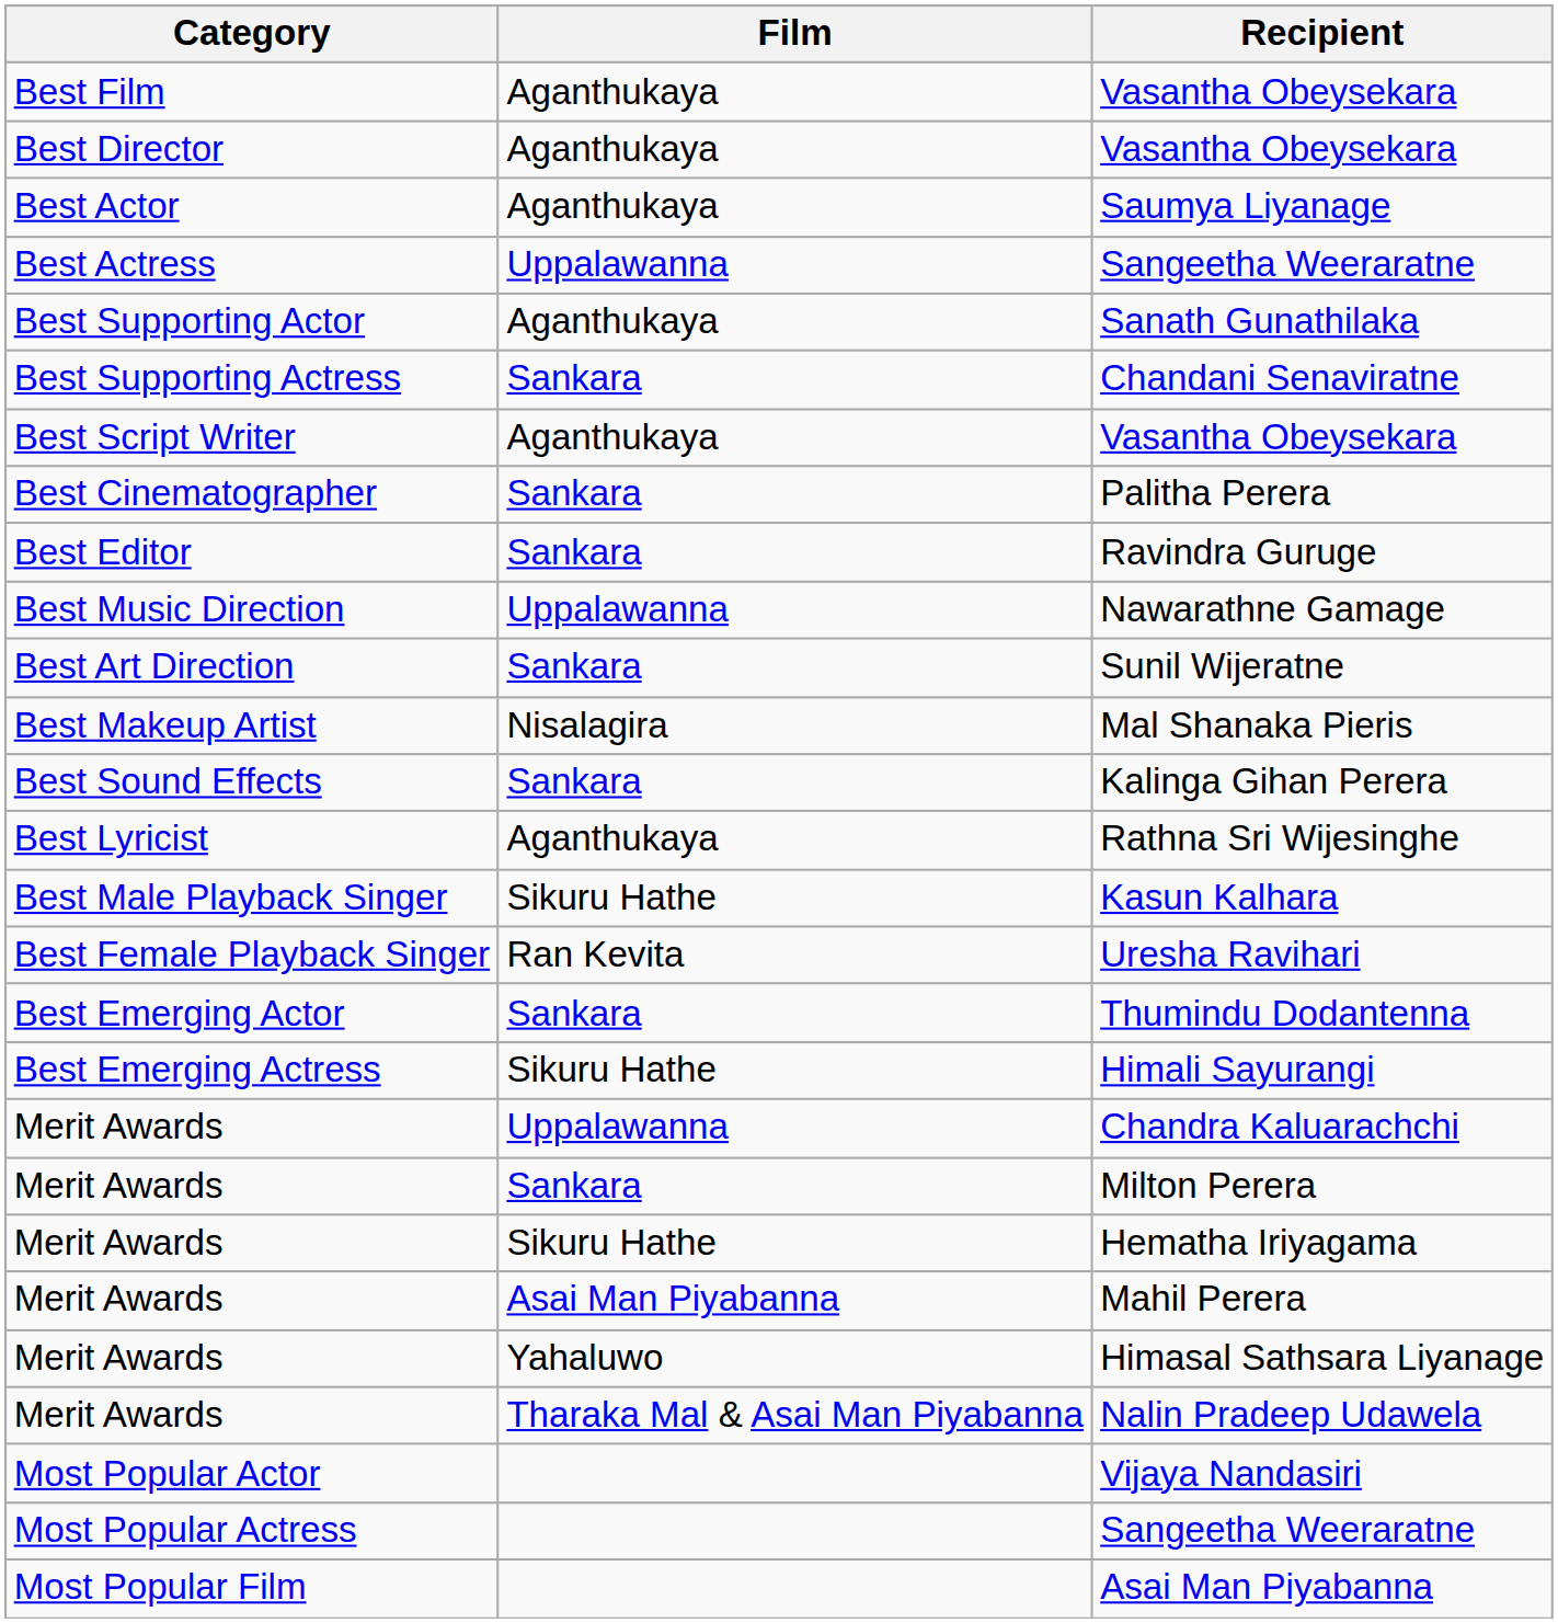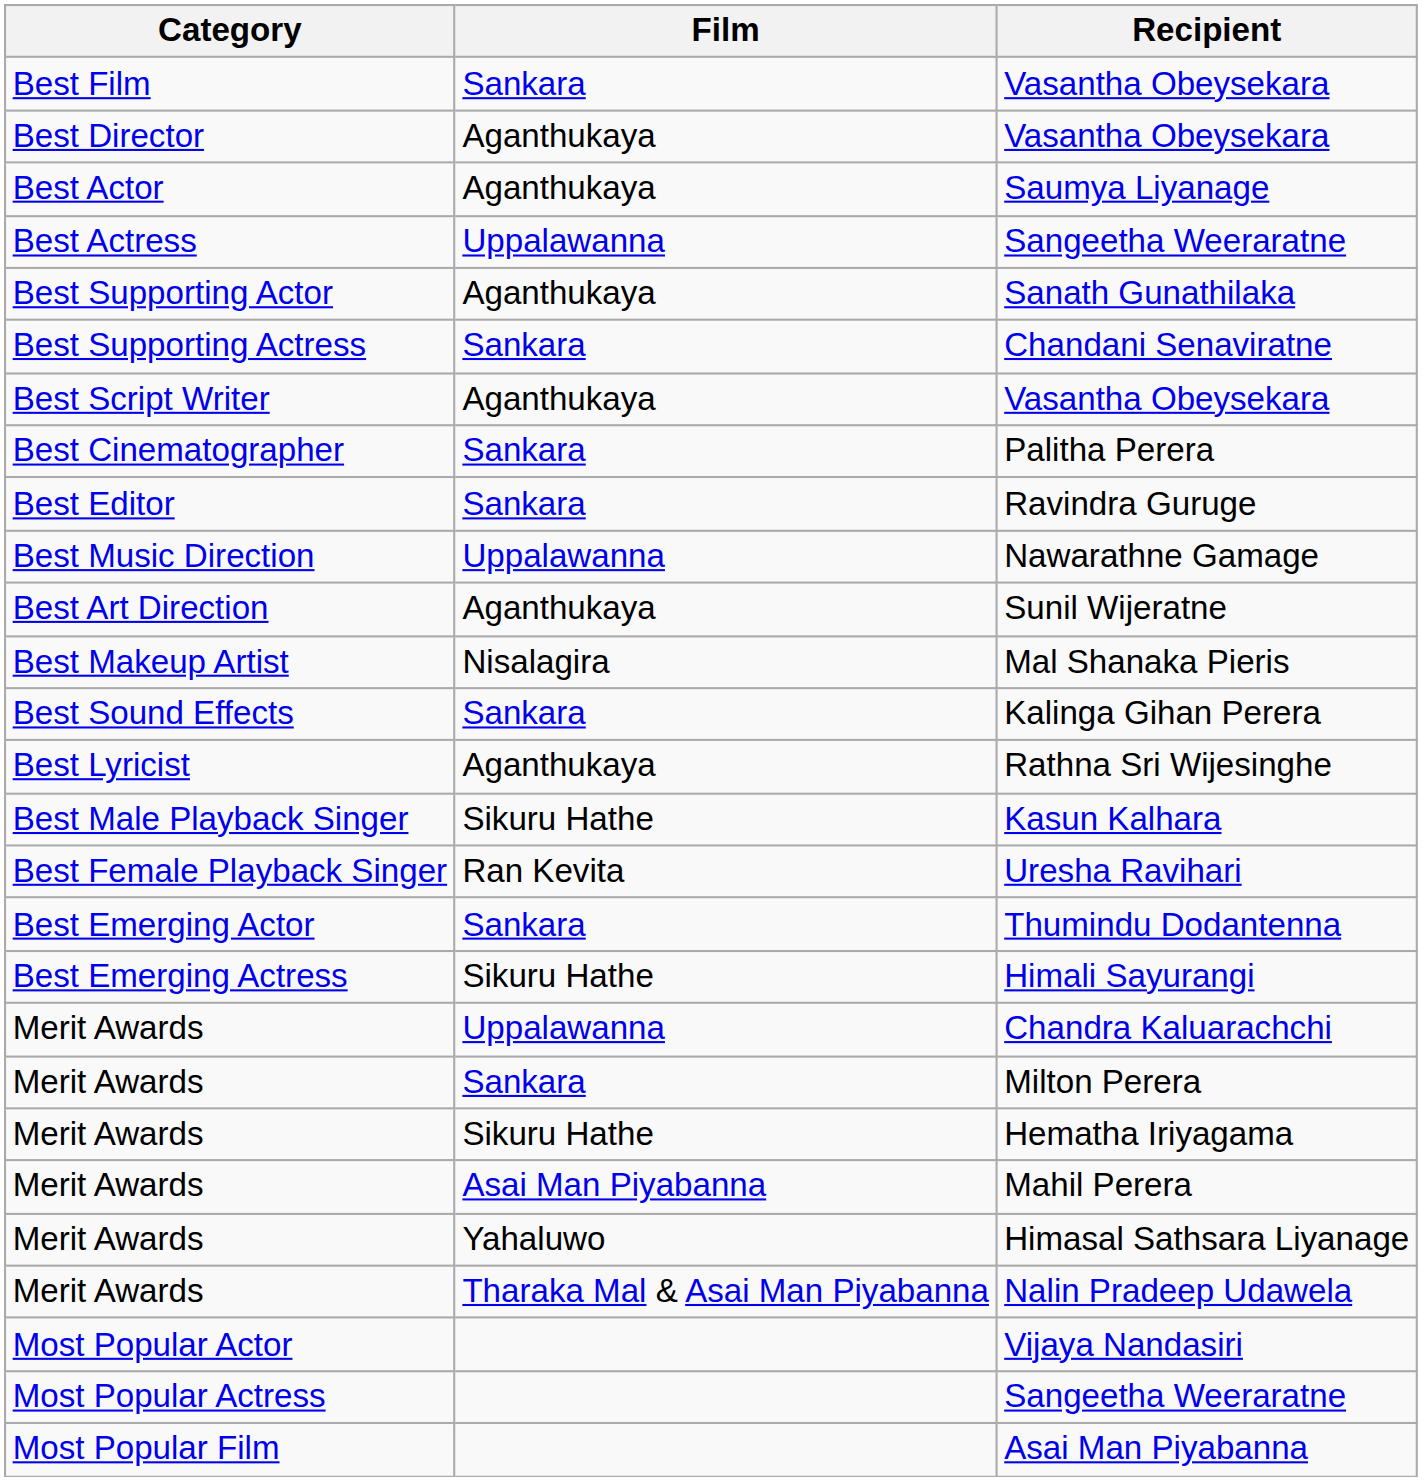Best Film / Vasantha Obeysekara | Film: Aganthukaya -> Sankara
Sunil Wijeratne | Film: Sankara -> Aganthukaya
